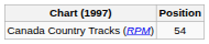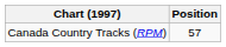Canada Country Tracks (RPM) | Position: 54 -> 57
